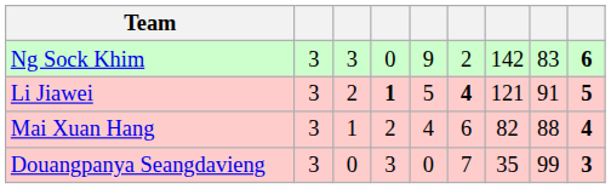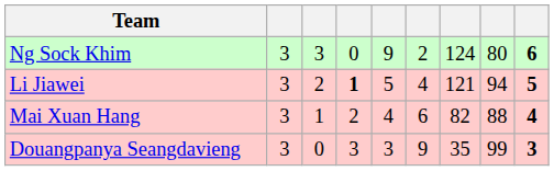Ng Sock Khim | column 7: 142 -> 124
Ng Sock Khim | column 8: 83 -> 80
Li Jiawei | column 6: bold -> normal
Li Jiawei | column 8: 91 -> 94
Douangpanya Seangdavieng | column 5: 0 -> 3
Douangpanya Seangdavieng | column 6: 7 -> 9
